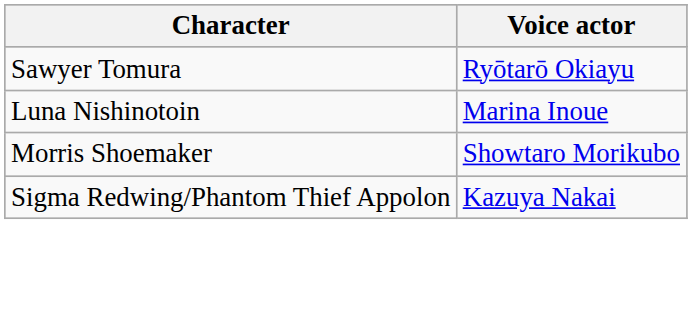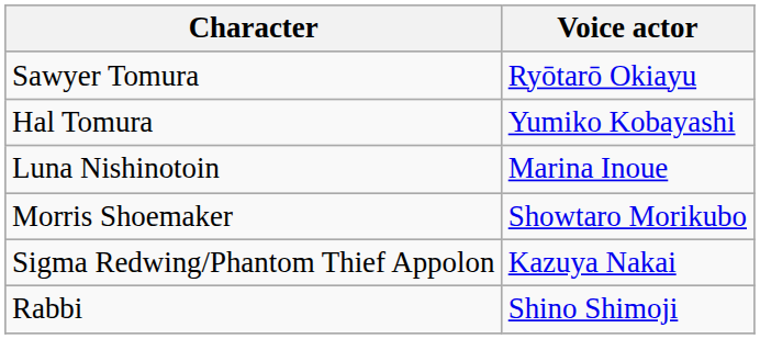+ row: Hal Tomura | Yumiko Kobayashi
+ row: Rabbi | Shino Shimoji
